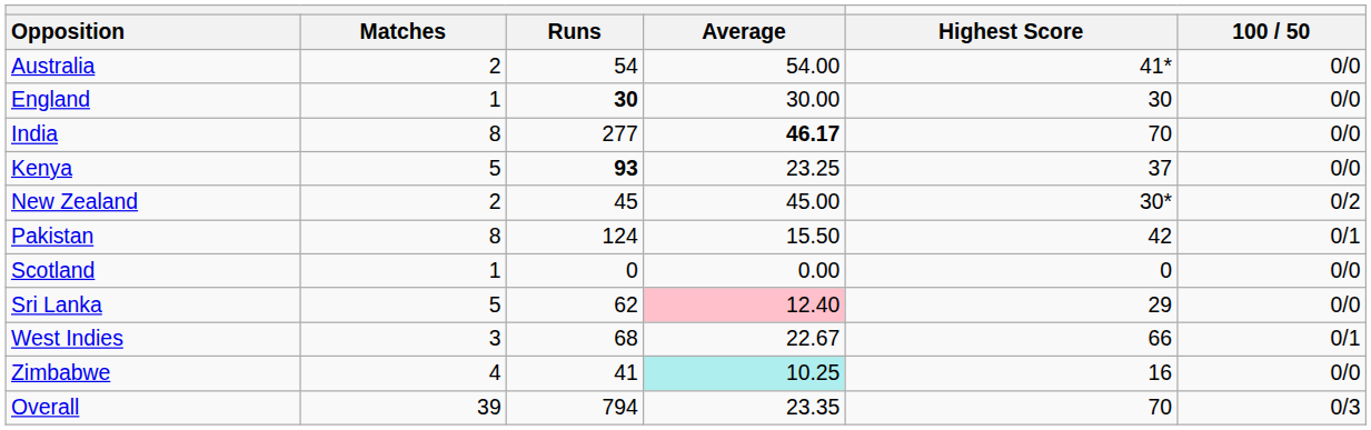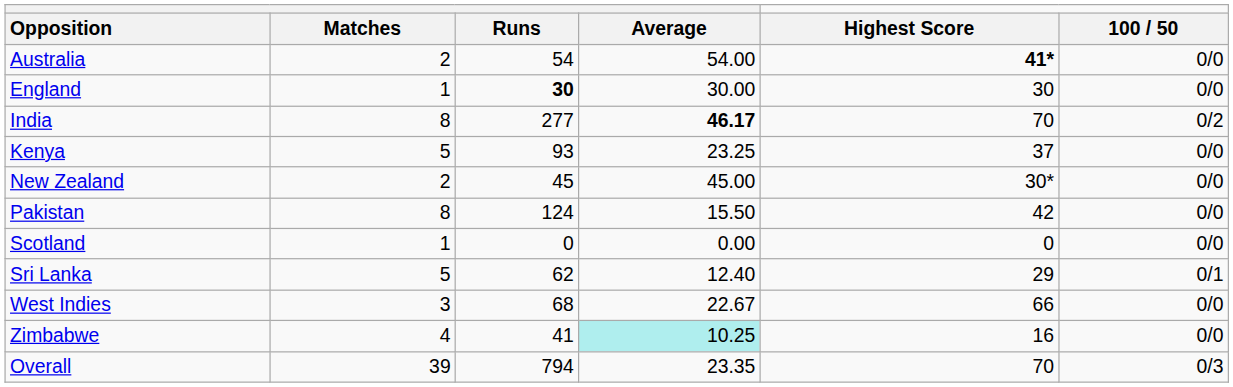Australia | Highest Score: normal -> bold
India | 100 / 50: 0/0 -> 0/2
Kenya | Runs: bold -> normal
New Zealand | 100 / 50: 0/2 -> 0/0
Pakistan | 100 / 50: 0/1 -> 0/0
Sri Lanka | Average: pink background -> no background
Sri Lanka | 100 / 50: 0/0 -> 0/1
West Indies | 100 / 50: 0/1 -> 0/0
